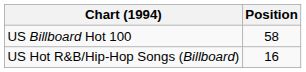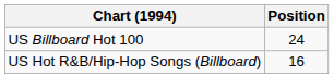US Billboard Hot 100 | Position: 58 -> 24
